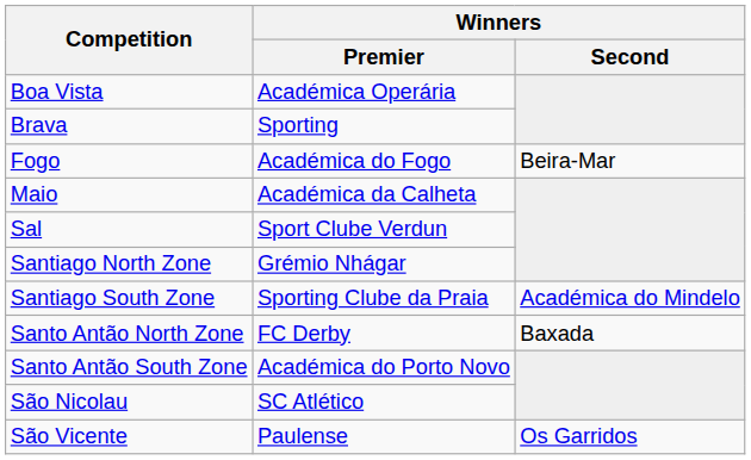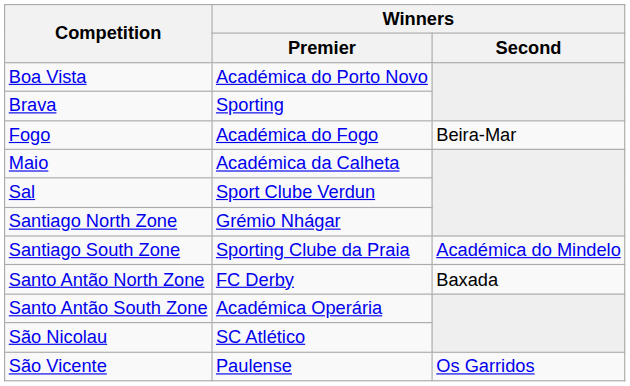Boa Vista | Winners / Premier: Académica Operária -> Académica do Porto Novo
Santo Antão South Zone | Winners / Premier: Académica do Porto Novo -> Académica Operária
